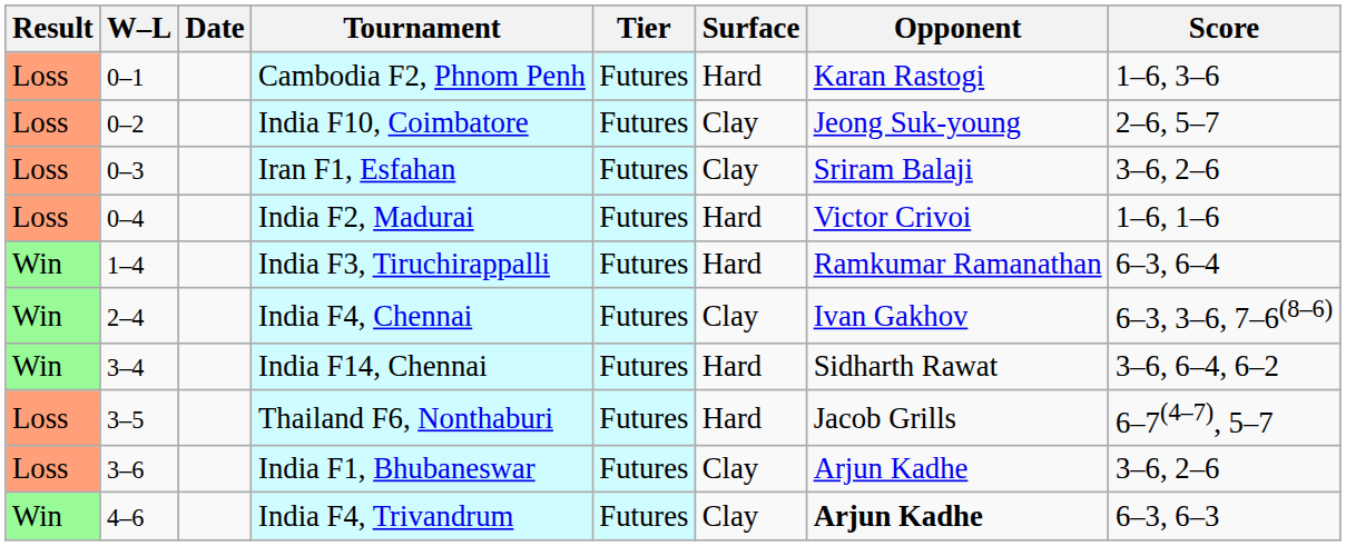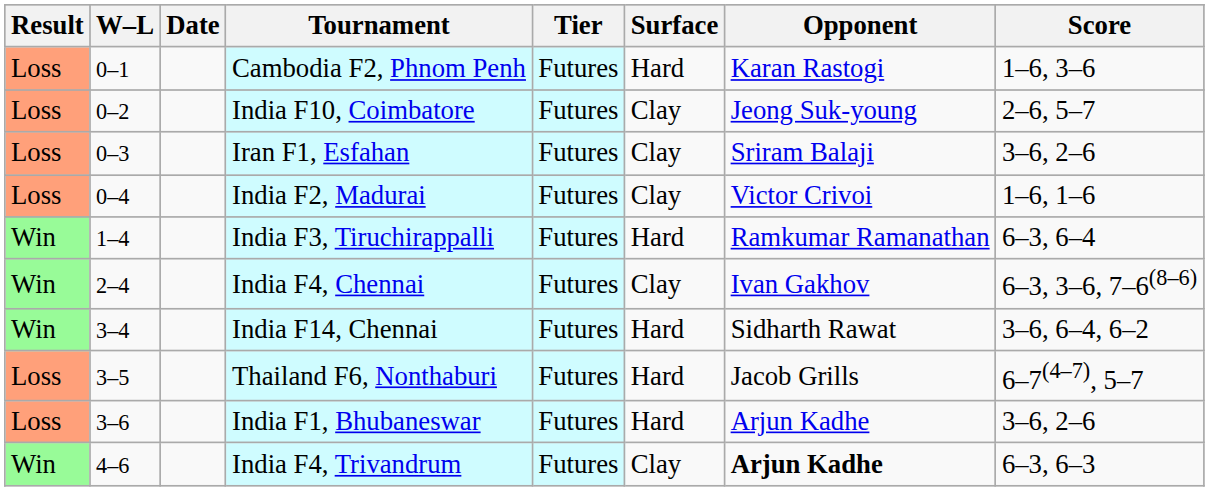India F2, Madurai | Surface: Hard -> Clay
India F1, Bhubaneswar | Surface: Clay -> Hard
